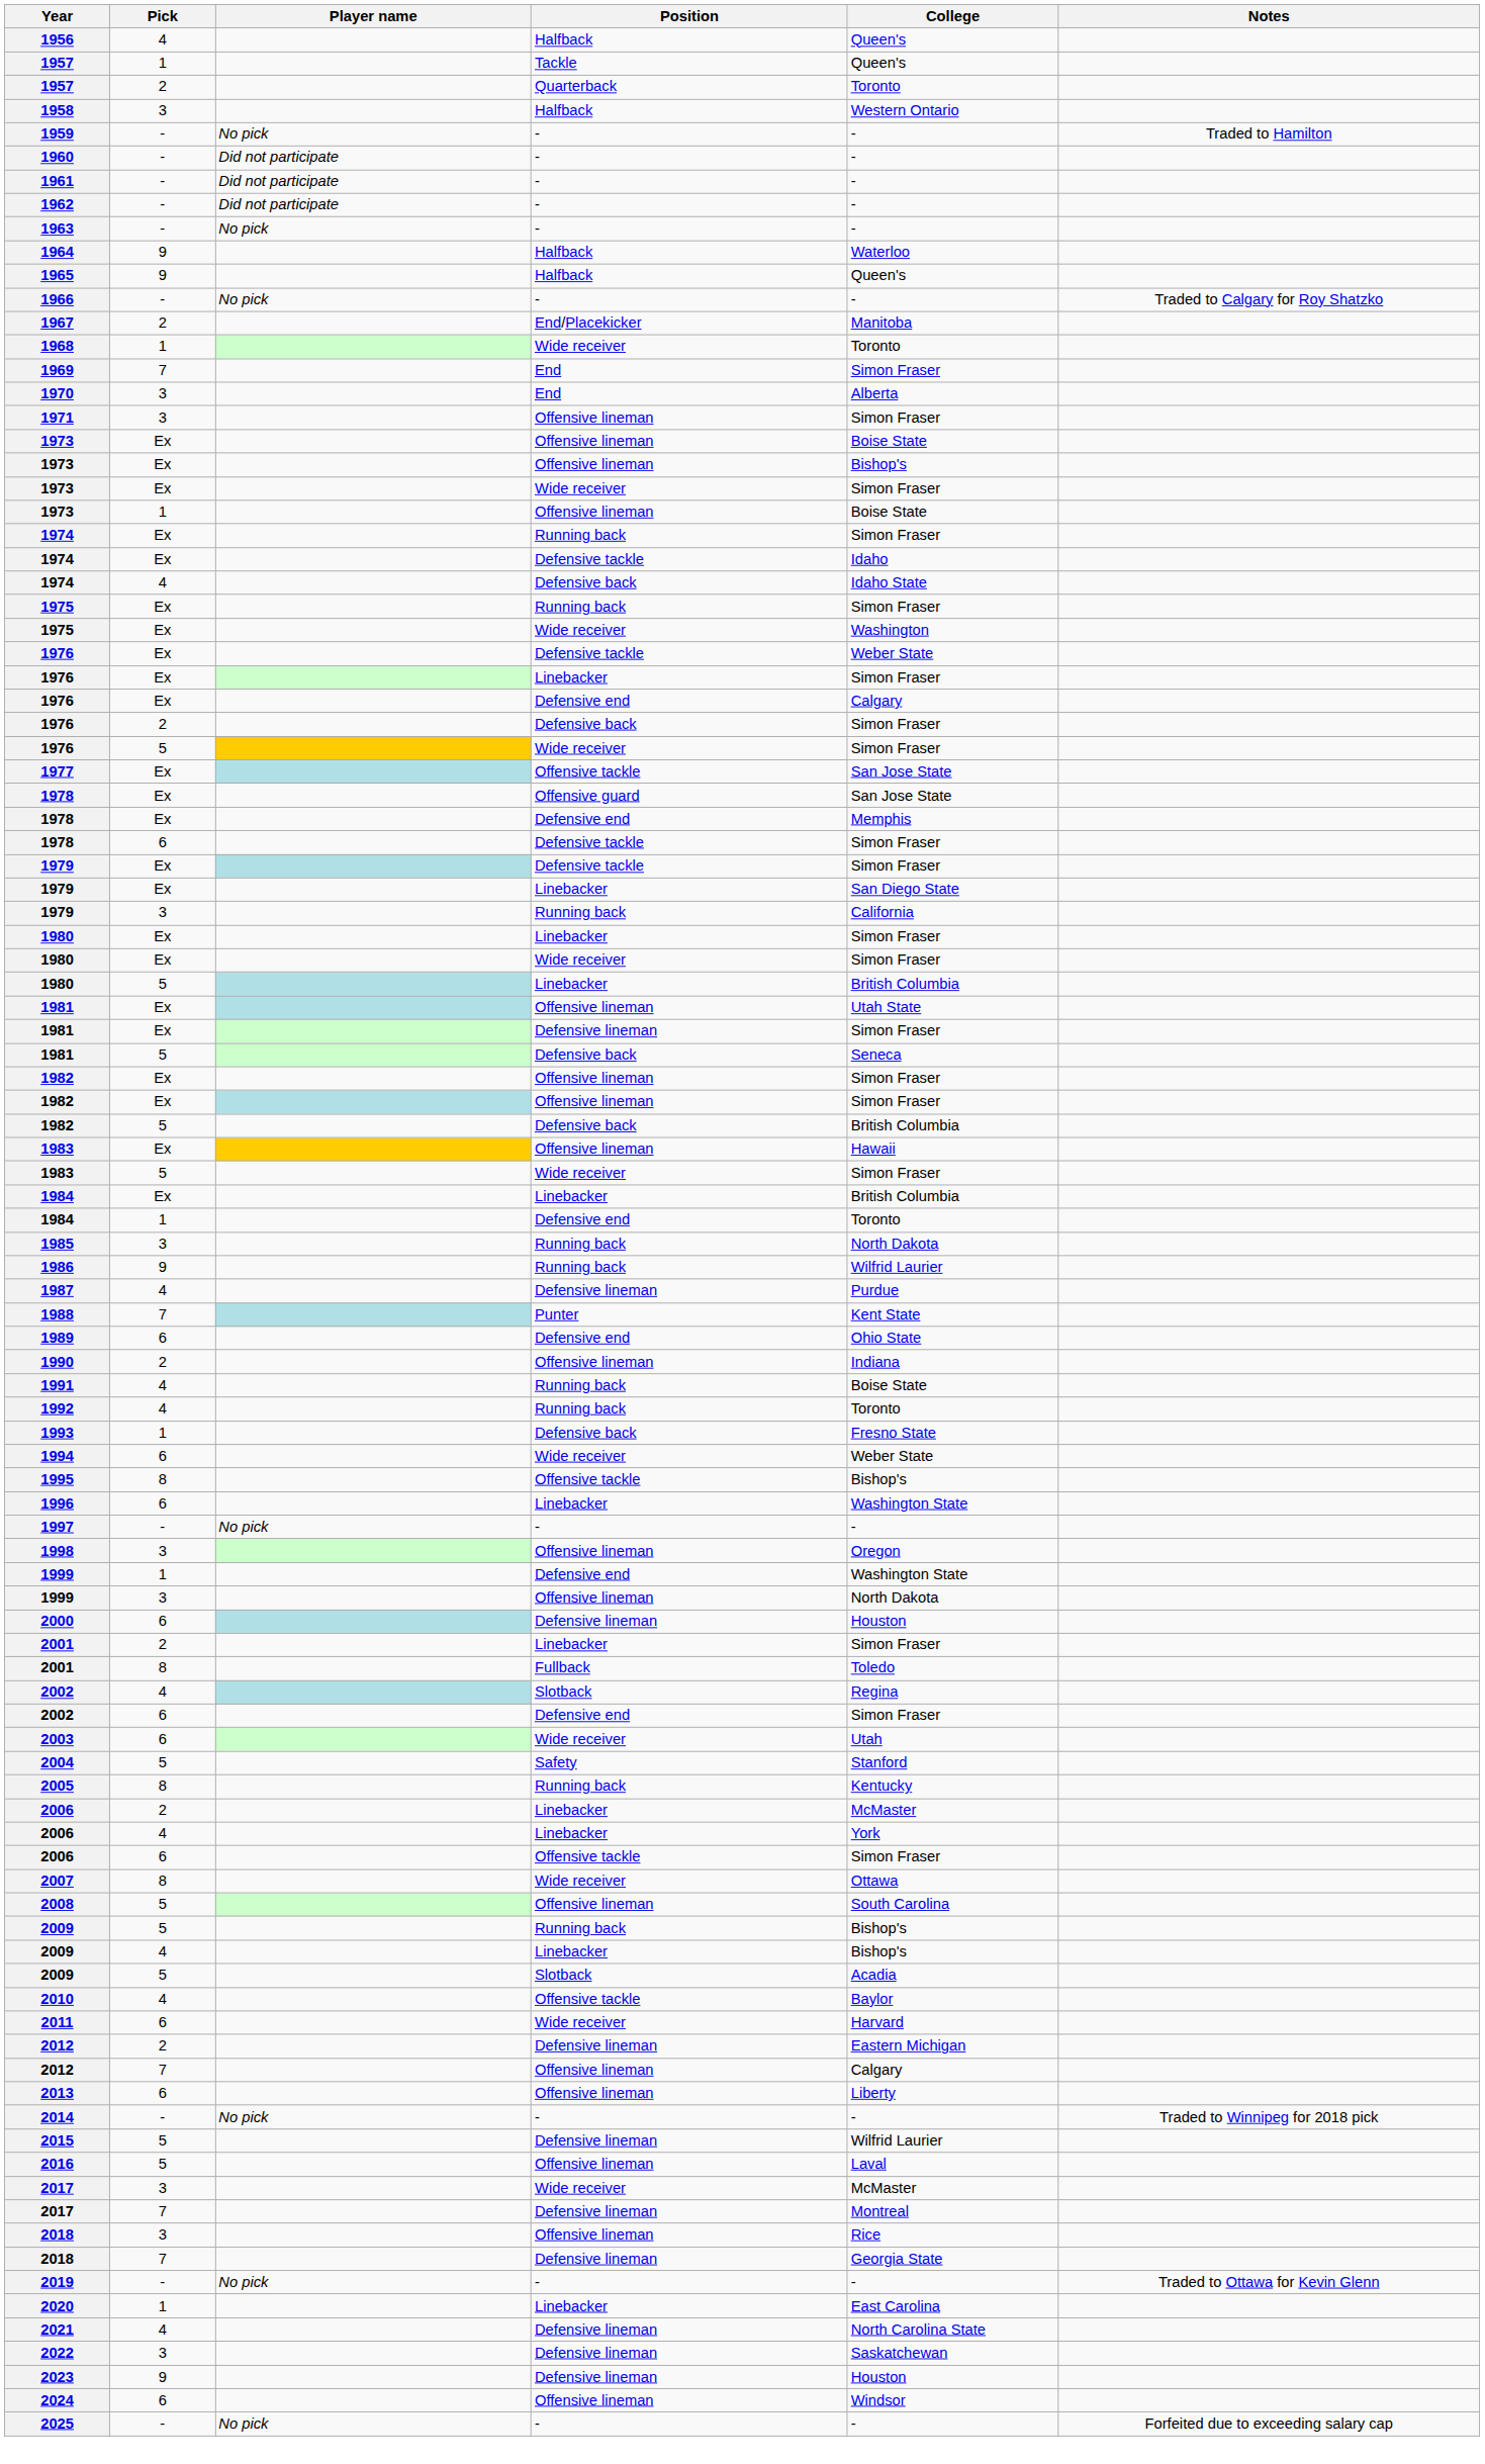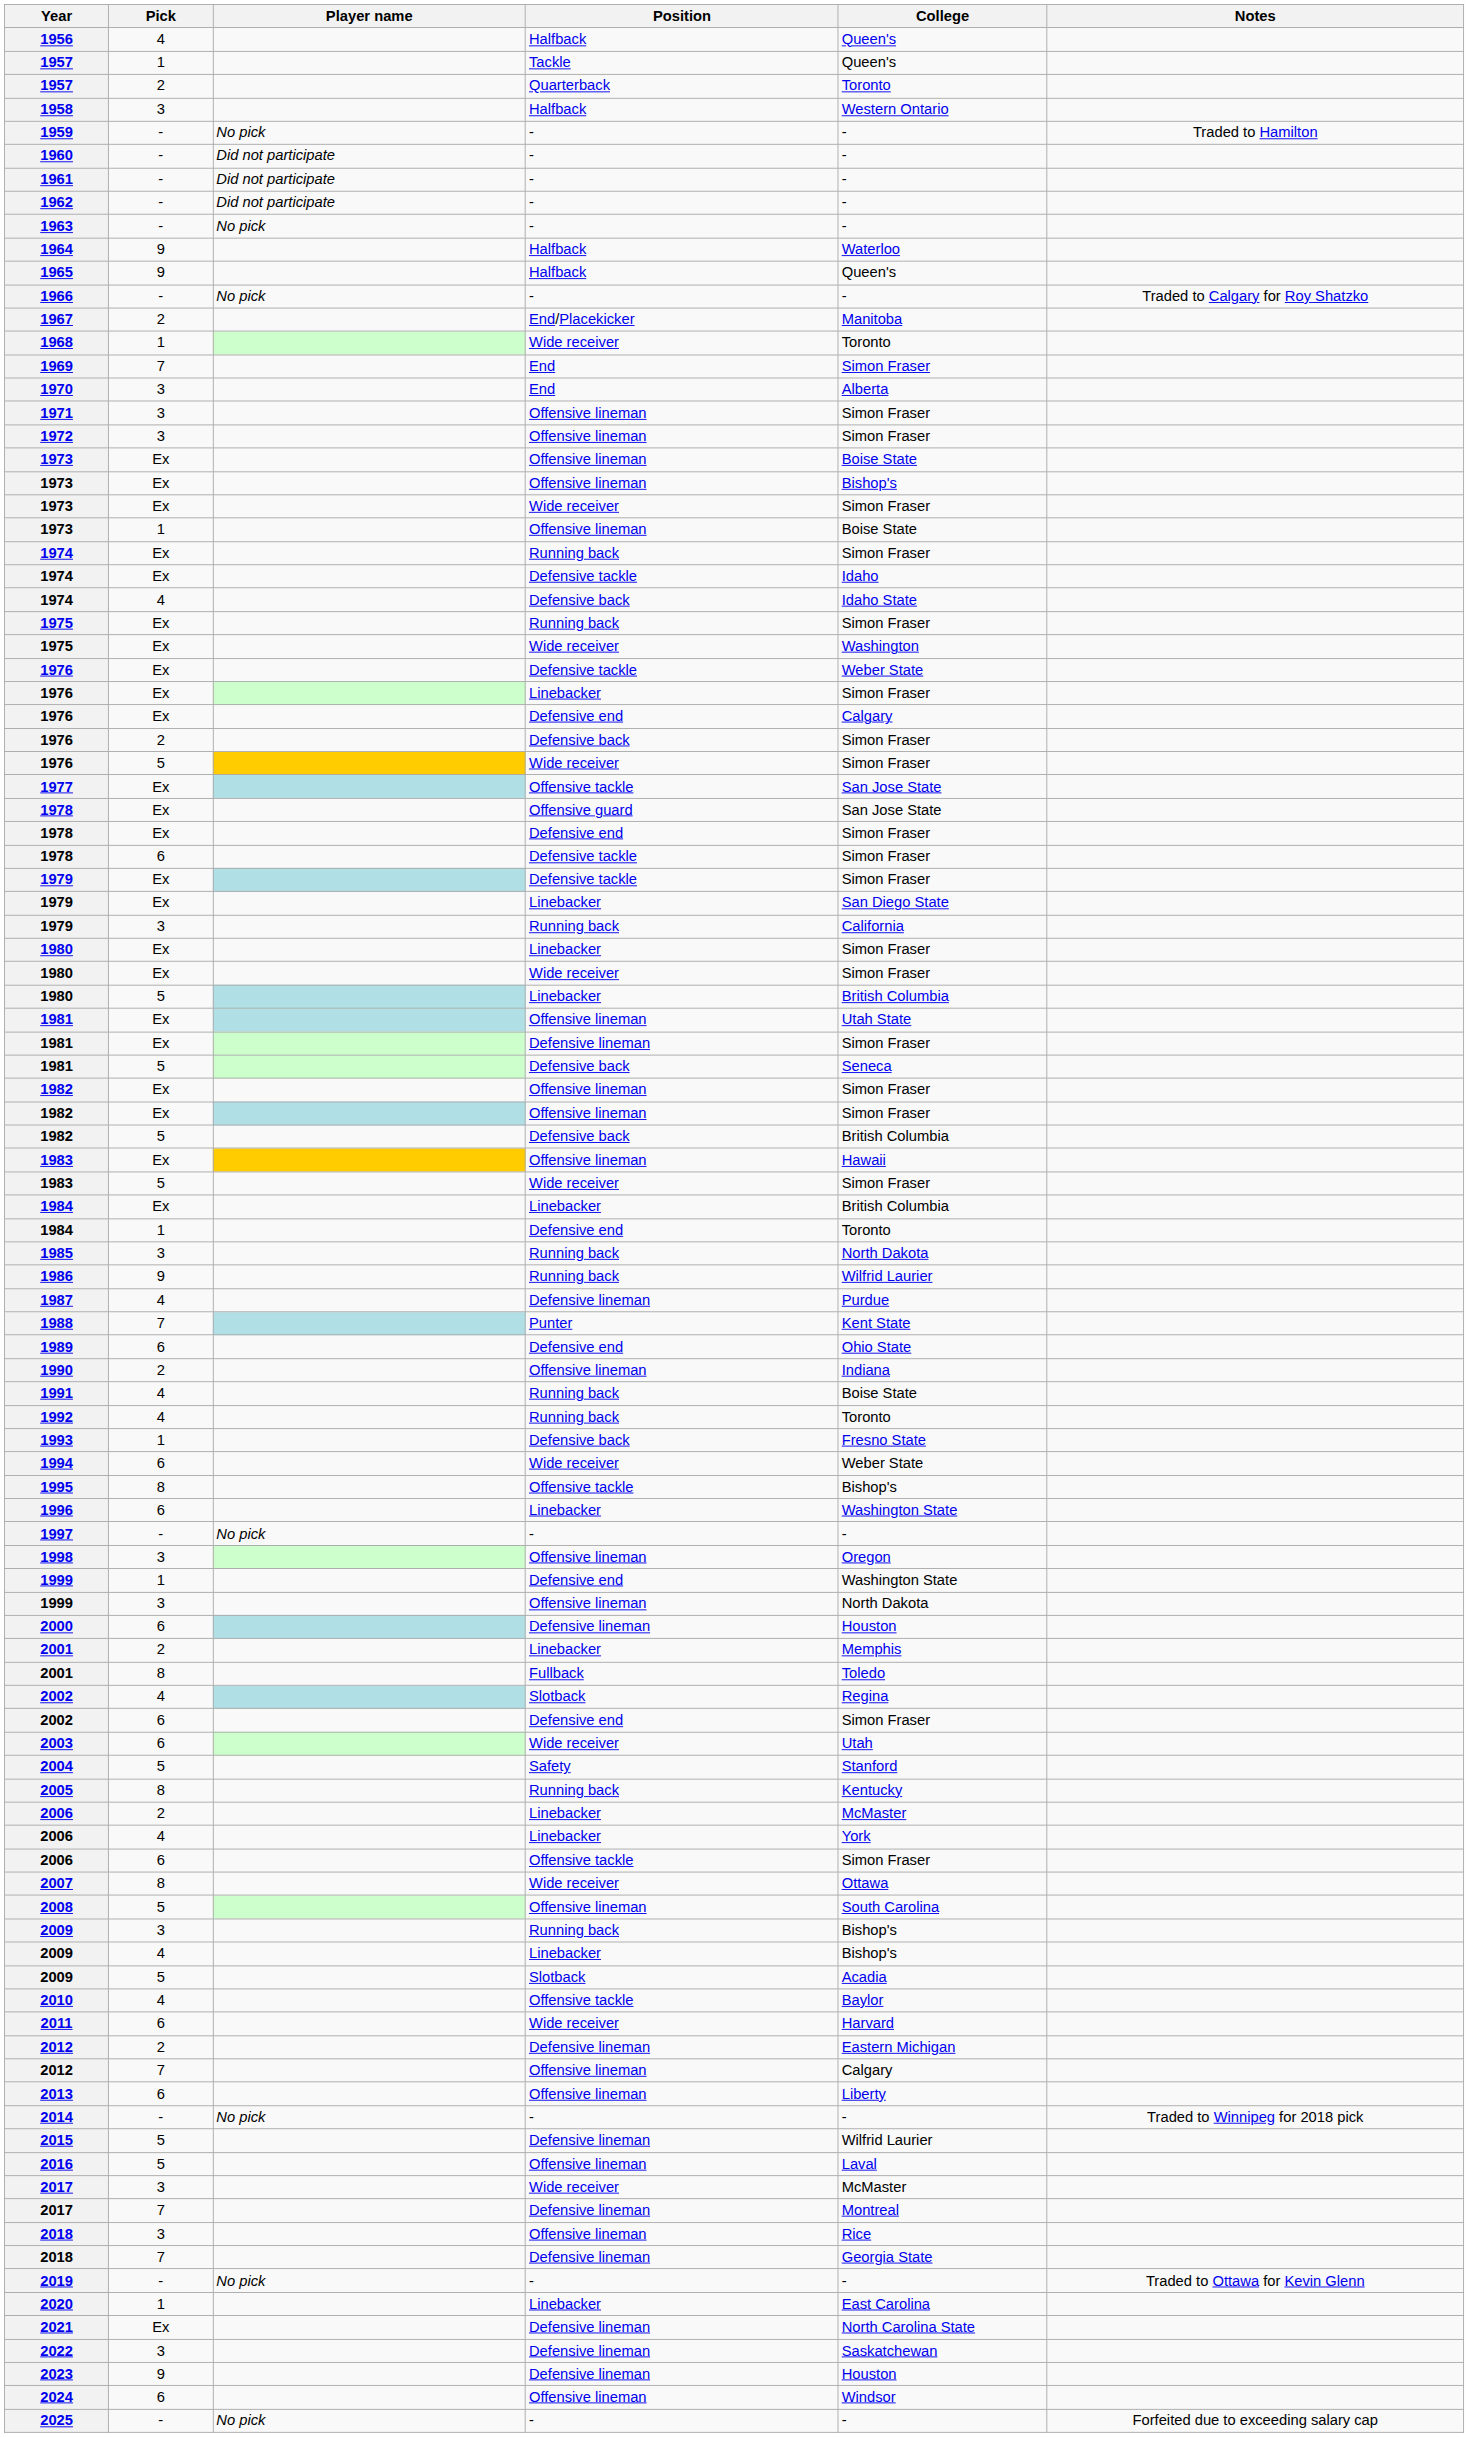+ row: 1972 | 3 | Offensive lineman | Simon Fraser
1978 / Defensive end | College: Memphis -> Simon Fraser
2001 / Linebacker | College: Simon Fraser -> Memphis
2009 / Running back | Pick: 5 -> 3
2021 | Pick: 4 -> Ex
